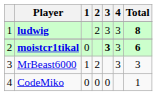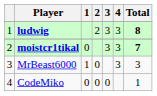moistcr1tikal | 3: bold -> normal
moistcr1tikal | Total: 6 -> 7
MrBeast6000 | 2: 2 -> 0
